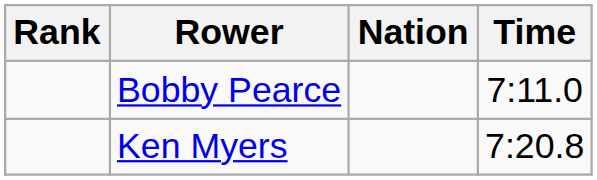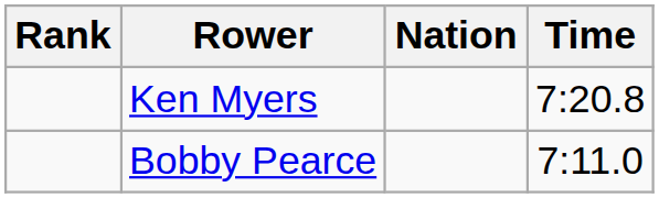rows swapped: Bobby Pearce <-> Ken Myers
